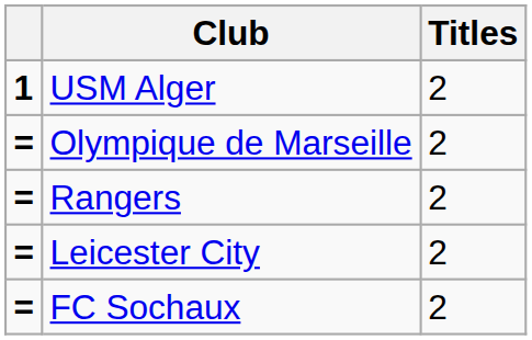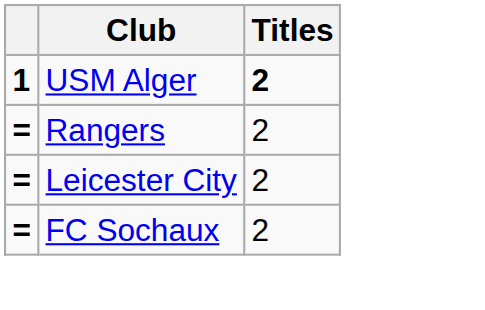USM Alger | Titles: normal -> bold
- row: = | Olympique de Marseille | 2
